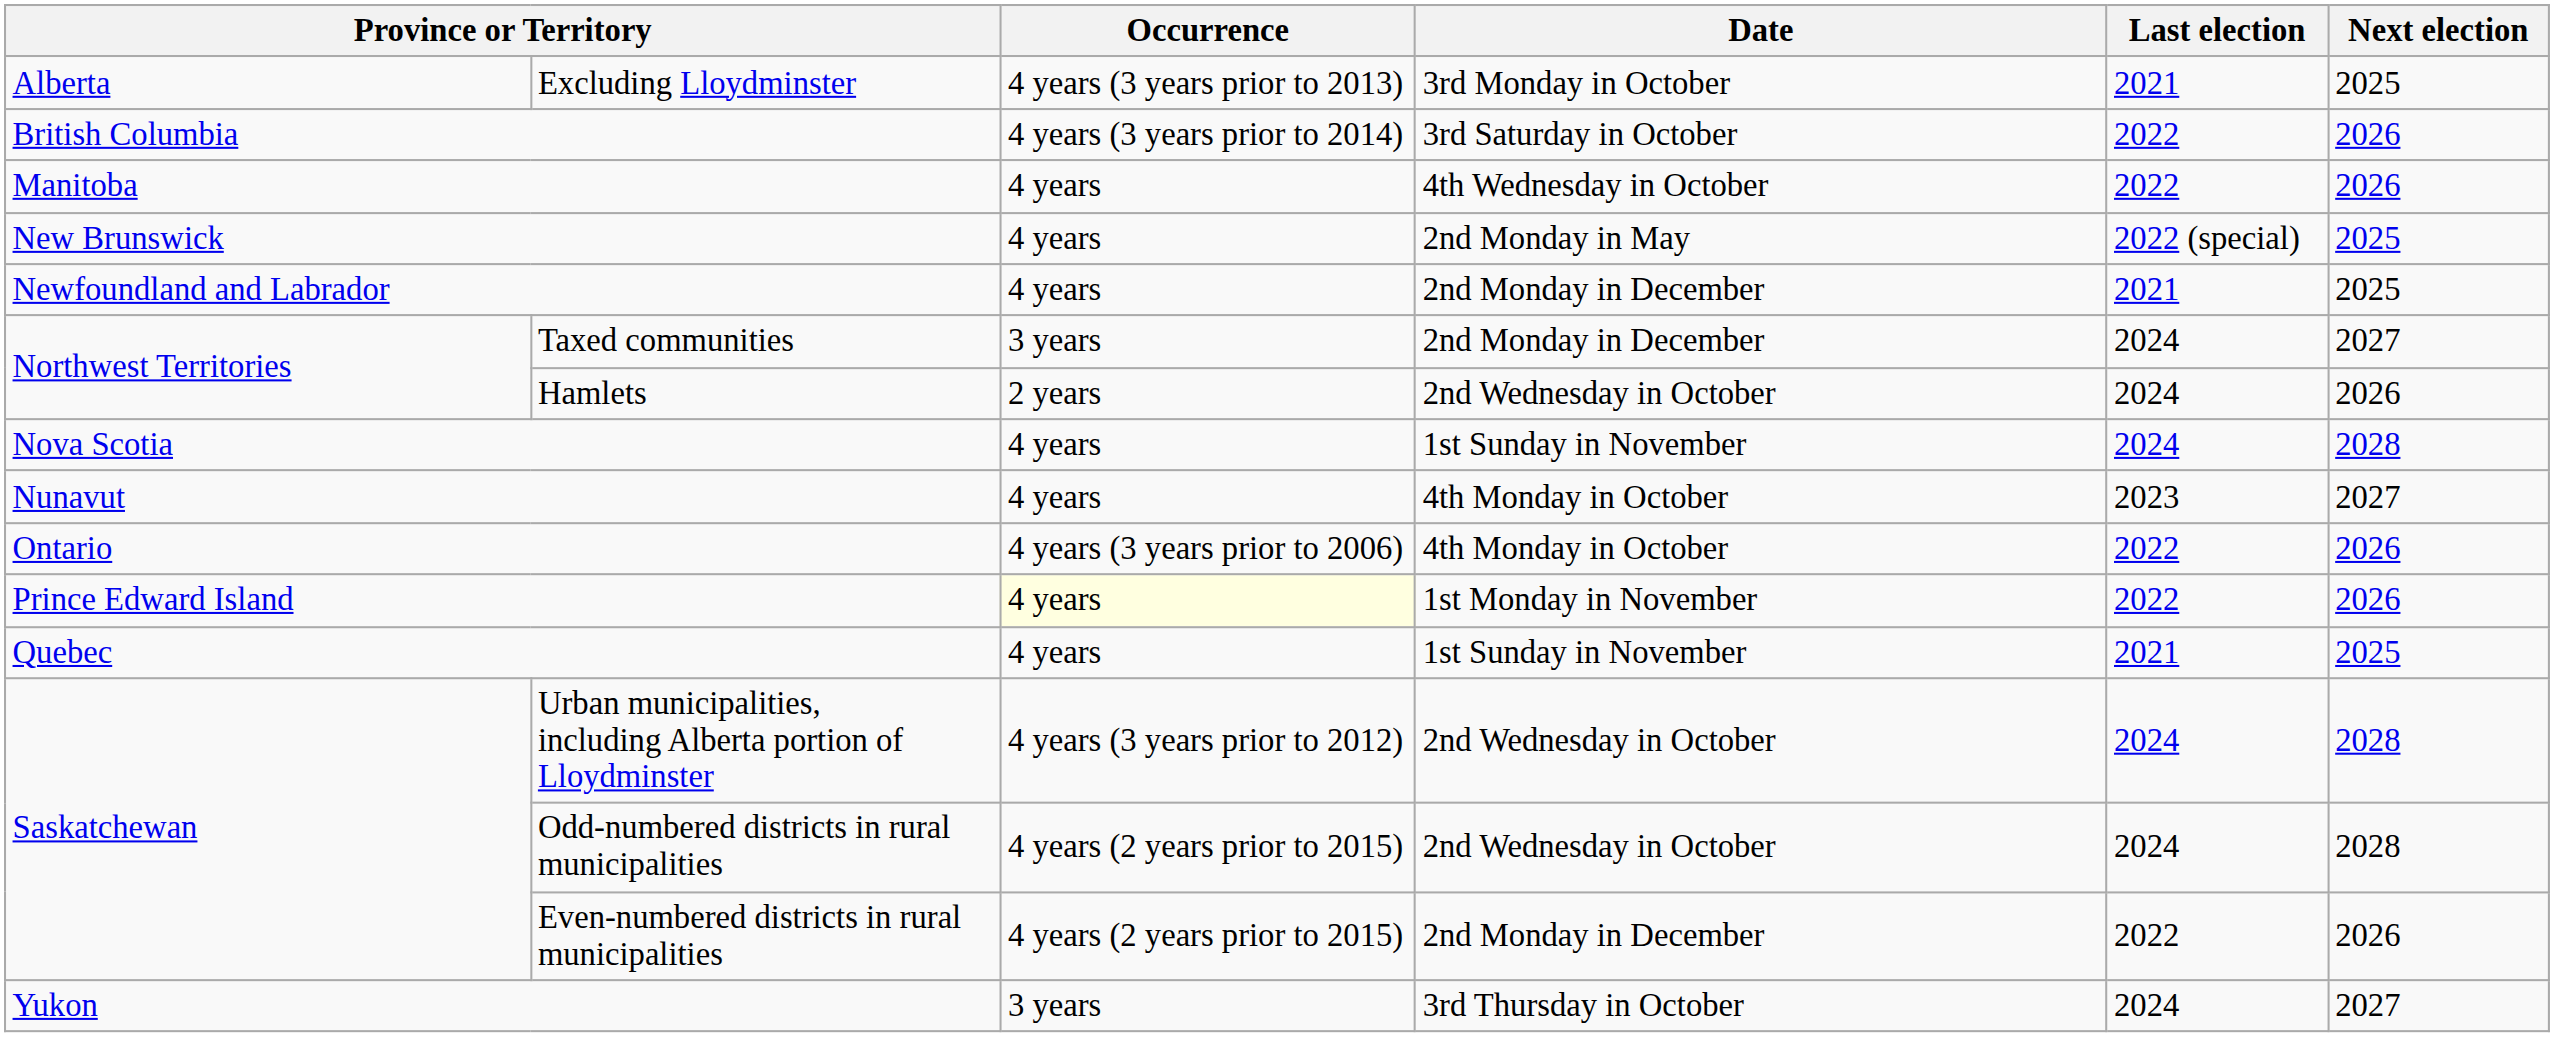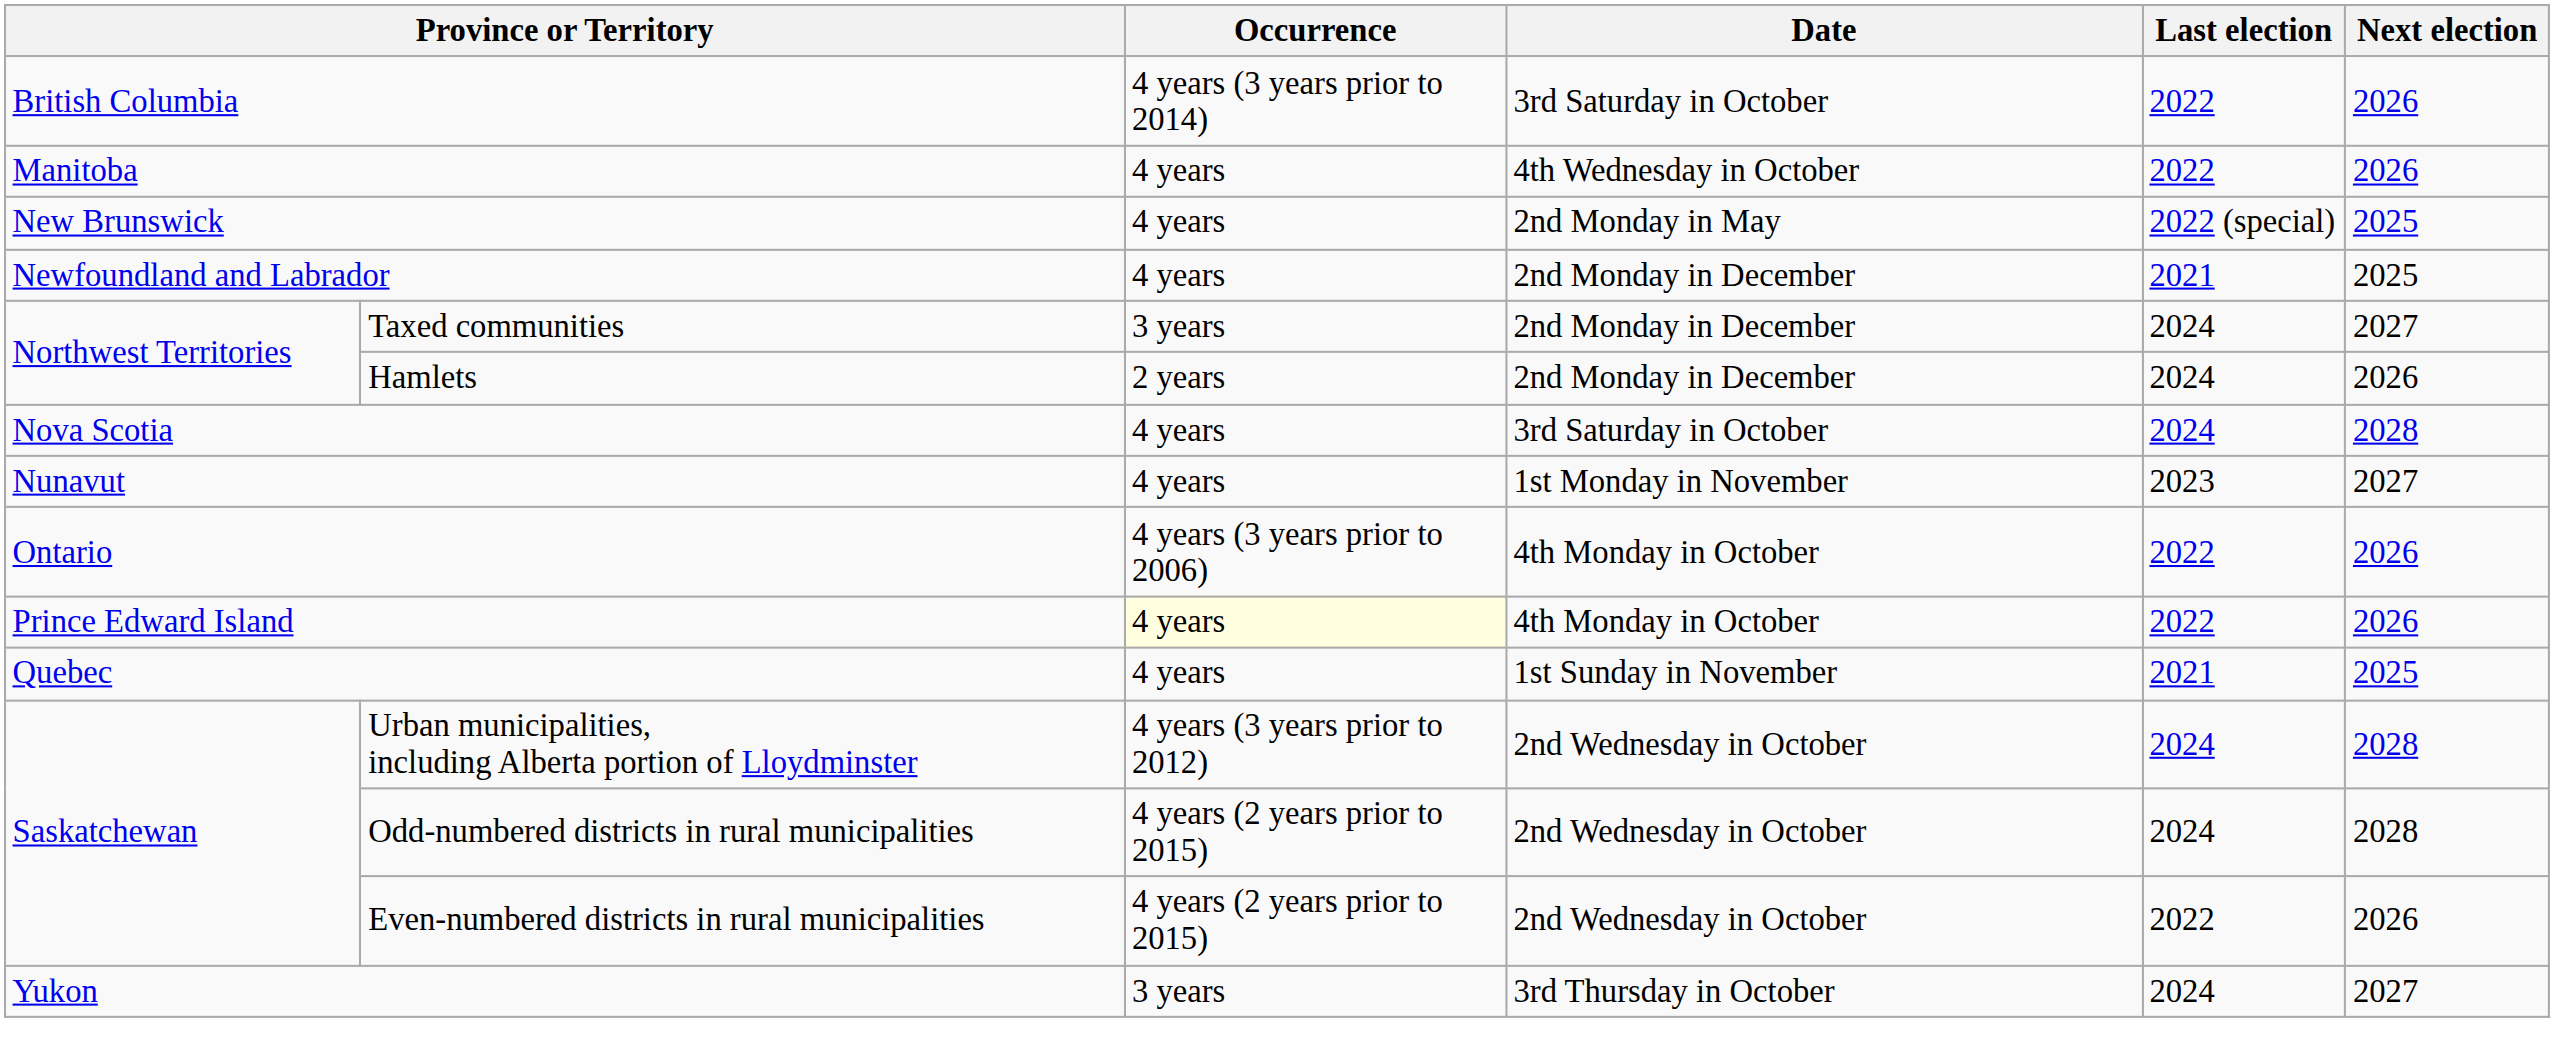- row: Alberta | Excluding Lloydminster | 4 years (3 years prior to 2013) | 3rd Monday in October | 2021 | 2025
Hamlets | Date: 2nd Wednesday in October -> 2nd Monday in December
Nova Scotia | Date: 1st Sunday in November -> 3rd Saturday in October
Nunavut | Date: 4th Monday in October -> 1st Monday in November
Prince Edward Island | Date: 1st Monday in November -> 4th Monday in October
Even-numbered districts in rural municipalities | Date: 2nd Monday in December -> 2nd Wednesday in October
